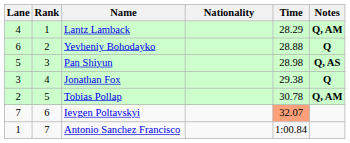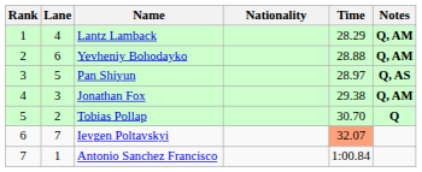columns swapped: Rank <-> Lane
Yevheniy Bohodayko | Notes: Q -> Q, AM
Pan Shiyun | Time: 28.98 -> 28.97
Jonathan Fox | Notes: Q -> Q, AM
Tobias Pollap | Time: 30.78 -> 30.70
Tobias Pollap | Notes: Q, AM -> Q
